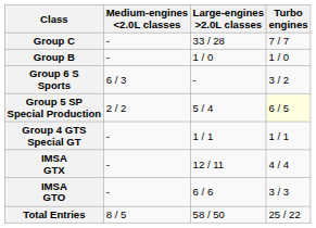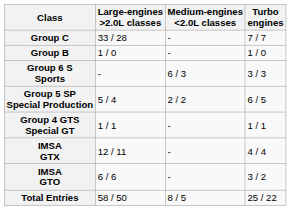columns swapped: Large-engines >2.0L classes <-> Medium-engines <2.0L classes
Group 6 S Sports | Turbo engines: 3 / 2 -> 3 / 3
Group 5 SP Special Production | Turbo engines: lightyellow background -> no background
IMSA GTO | Turbo engines: 3 / 3 -> 3 / 2
